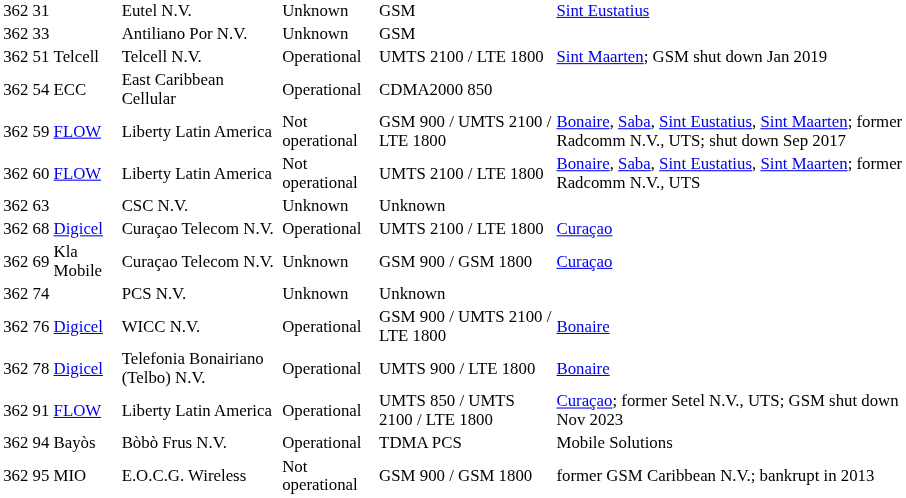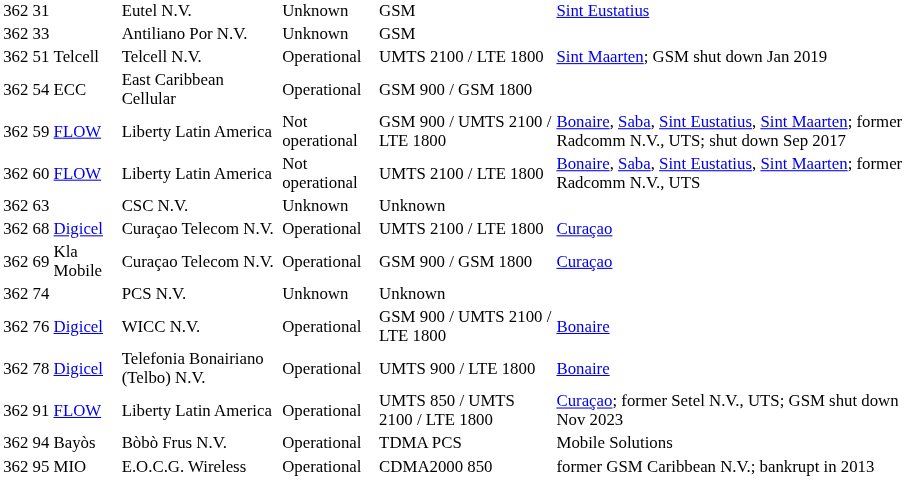54 | column 6: CDMA2000 850 -> GSM 900 / GSM 1800
69 | column 5: Unknown -> Operational
95 | column 5: Not operational -> Operational
95 | column 6: GSM 900 / GSM 1800 -> CDMA2000 850
